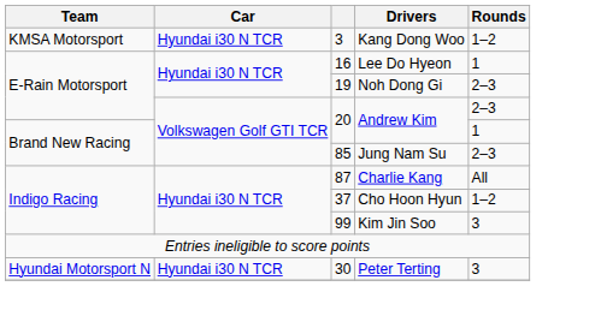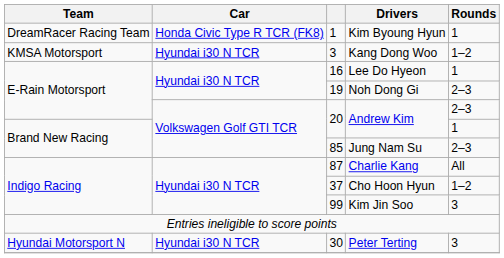+ row: DreamRacer Racing Team | Honda Civic Type R TCR (FK8) | 1 | Kim Byoung Hyun | 1
